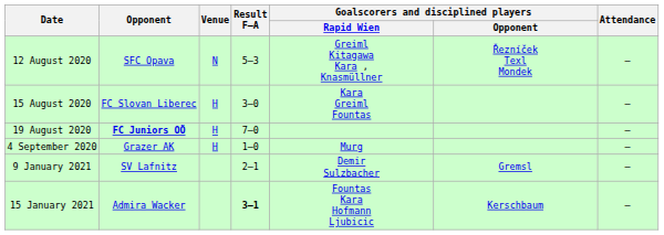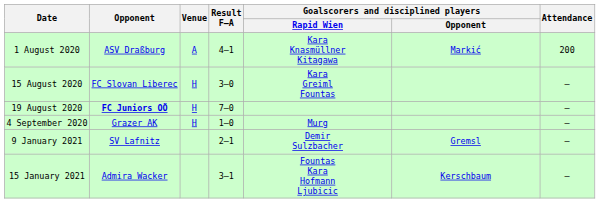+ row: 1 August 2020 | ASV Draßburg | A | 4–1 | Kara Knasmüllner Kitagawa | Markić | 200
- row: 12 August 2020 | SFC Opava | N | 5–3 | Greiml Kitagawa Kara , Knasmüllner | Řezníček Texl Mondek | –
15 January 2021 | Result F–A: bold -> normal
